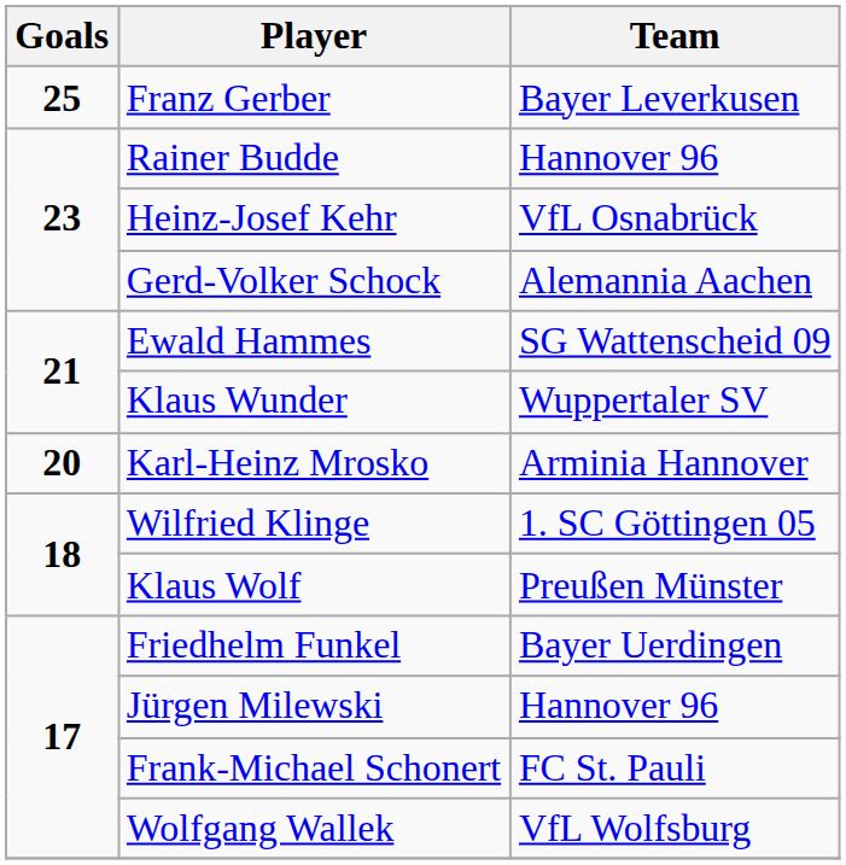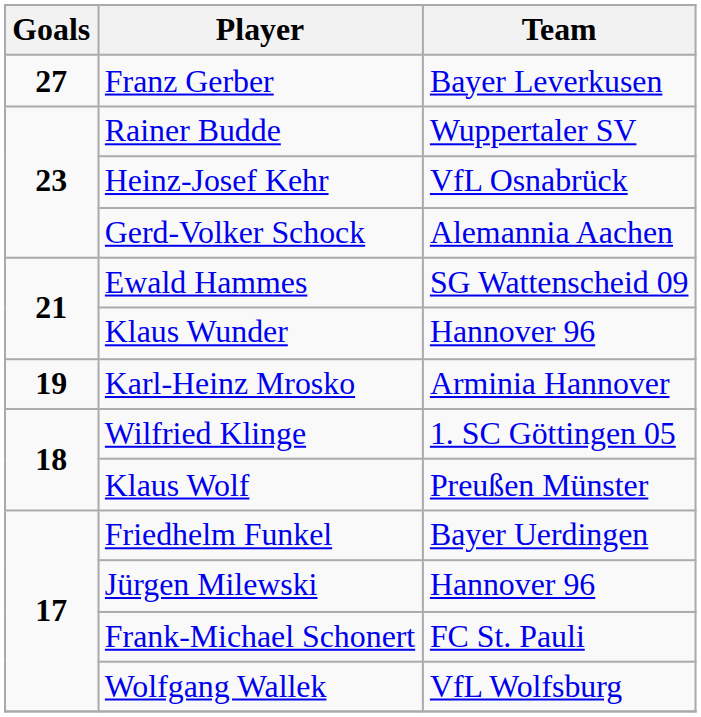Franz Gerber | Goals: 25 -> 27
Rainer Budde | Team: Hannover 96 -> Wuppertaler SV
Klaus Wunder | Team: Wuppertaler SV -> Hannover 96
Karl-Heinz Mrosko | Goals: 20 -> 19
